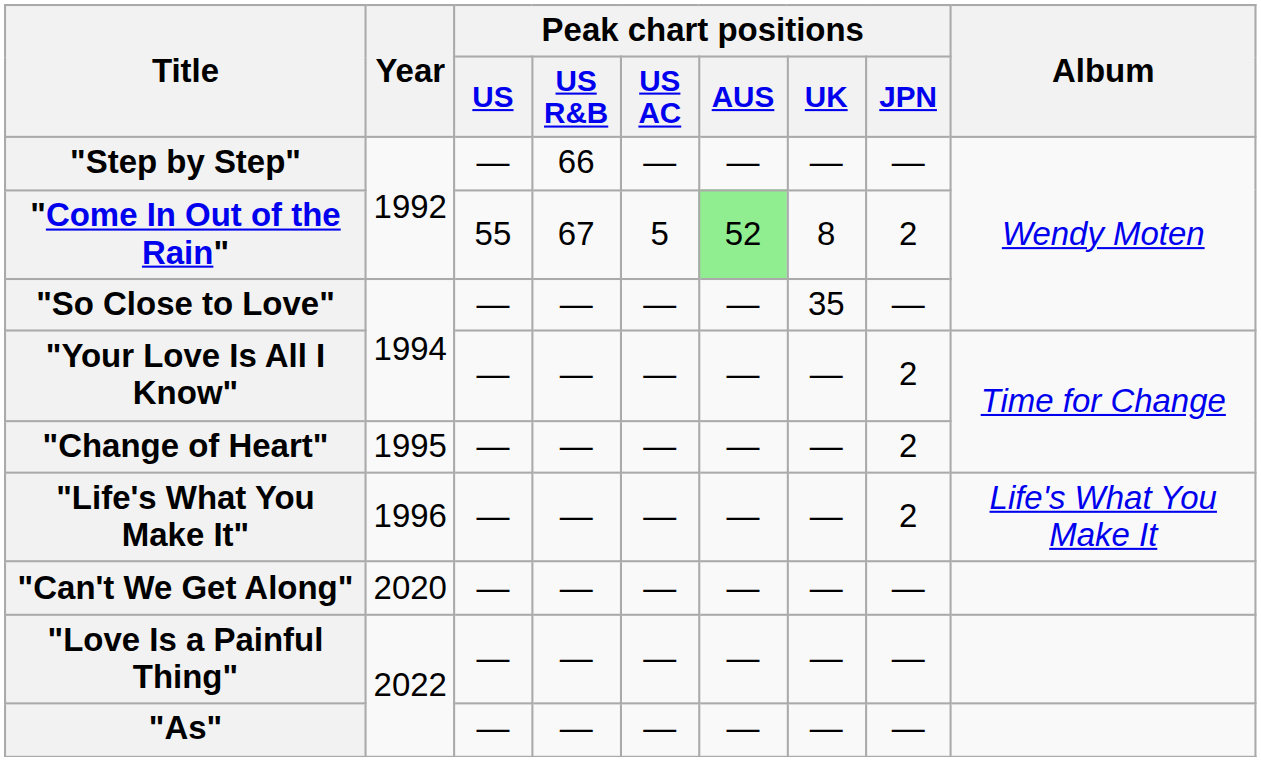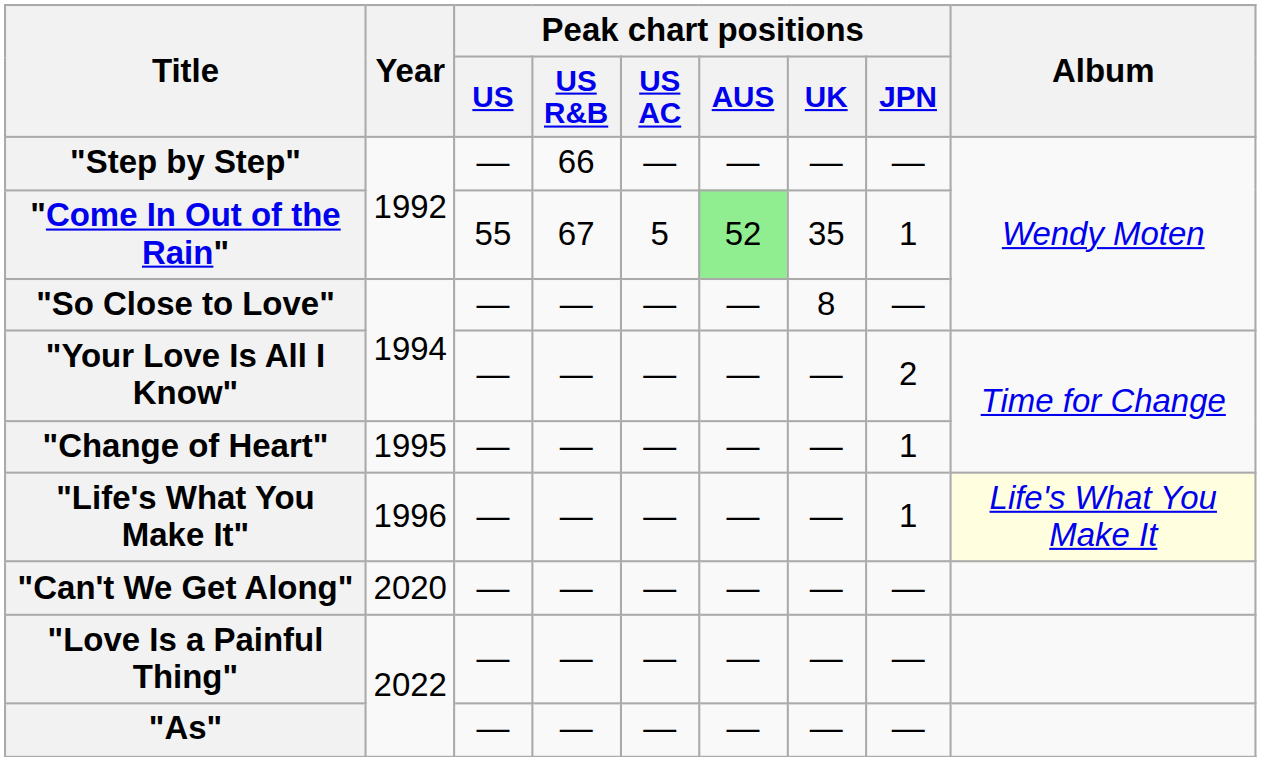"Come In Out of the Rain" | Peak chart positions / UK: 8 -> 35
"Come In Out of the Rain" | Peak chart positions / JPN: 2 -> 1
"So Close to Love" | Peak chart positions / UK: 35 -> 8
"Change of Heart" | Peak chart positions / JPN: 2 -> 1
"Life's What You Make It" | Peak chart positions / JPN: 2 -> 1
"Life's What You Make It" | Album: no background -> lightyellow background
